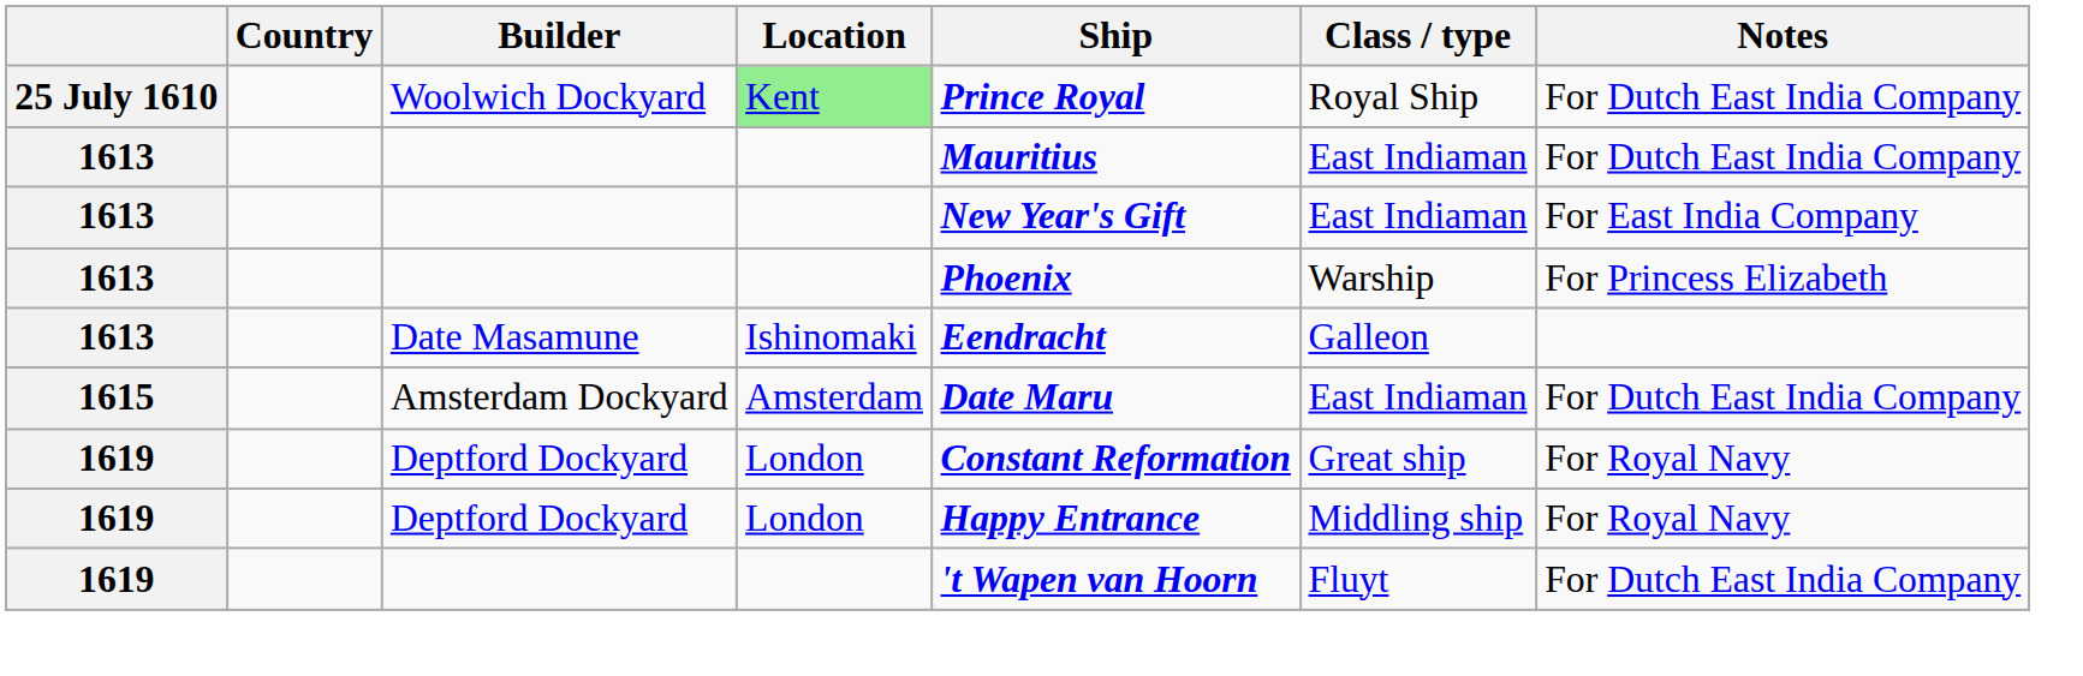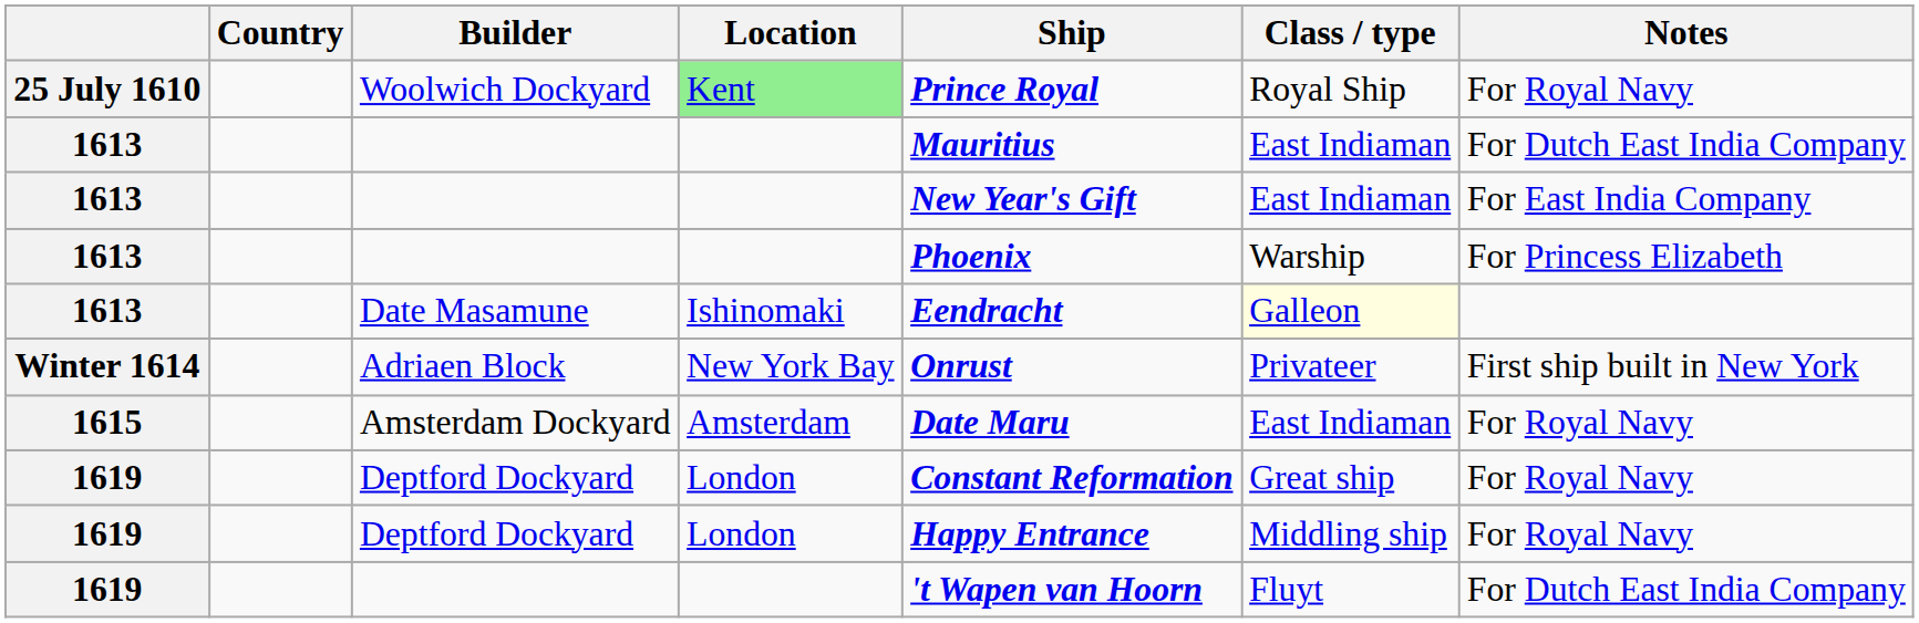Woolwich Dockyard | Notes: For Dutch East India Company -> For Royal Navy
Date Masamune | Class / type: no background -> lightyellow background
+ row: Winter 1614 | Adriaen Block | New York Bay | Onrust | Privateer | First ship built in New York
Amsterdam Dockyard | Notes: For Dutch East India Company -> For Royal Navy
